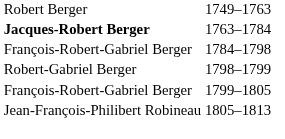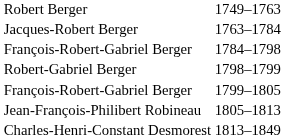1763–1784 | column 1: bold -> normal
+ row: Charles-Henri-Constant Desmorest | 1813–1849
